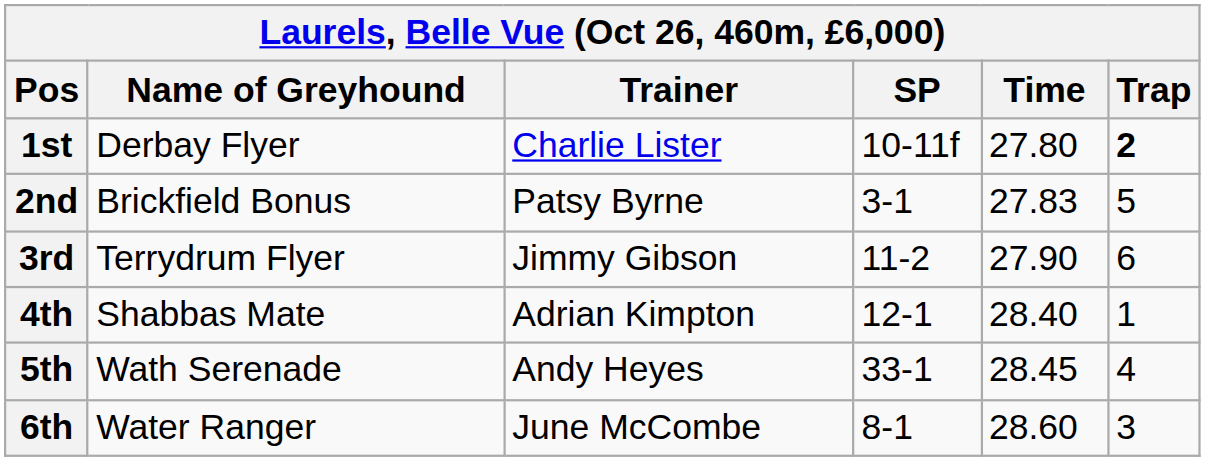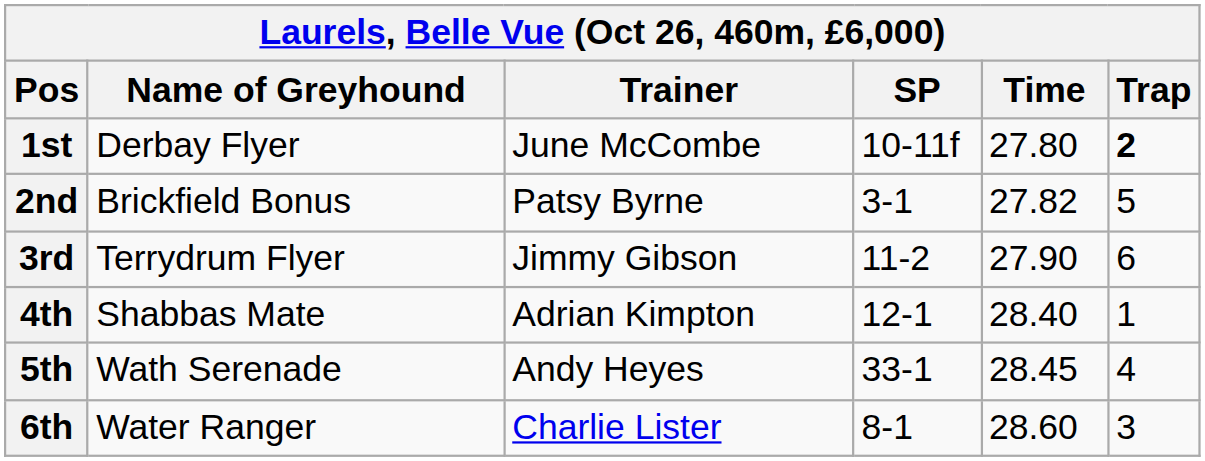1st | Trainer: Charlie Lister -> June McCombe
2nd | Time: 27.83 -> 27.82
6th | Trainer: June McCombe -> Charlie Lister
